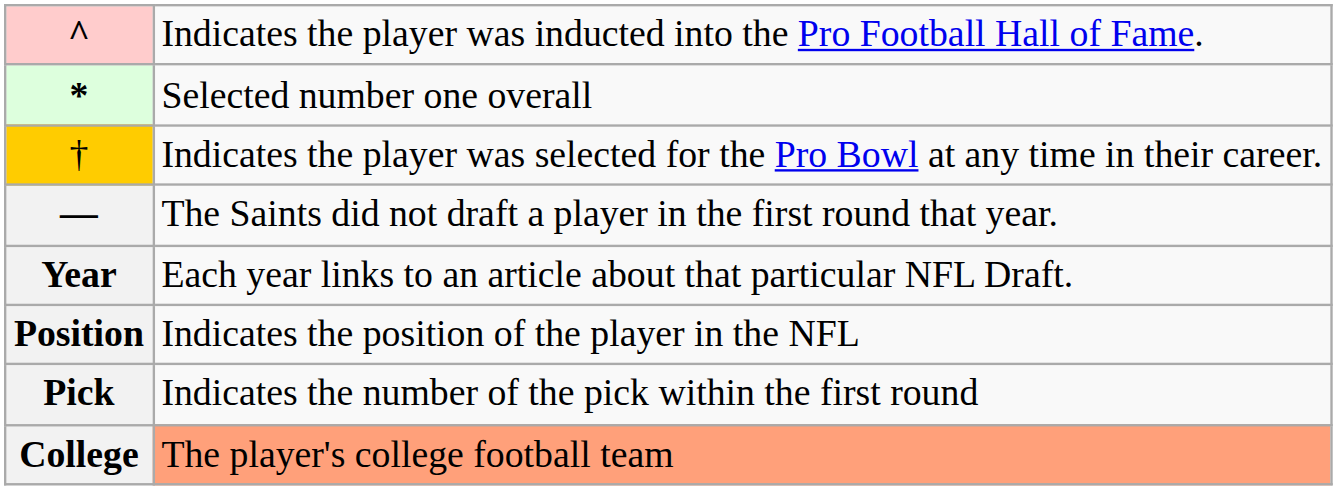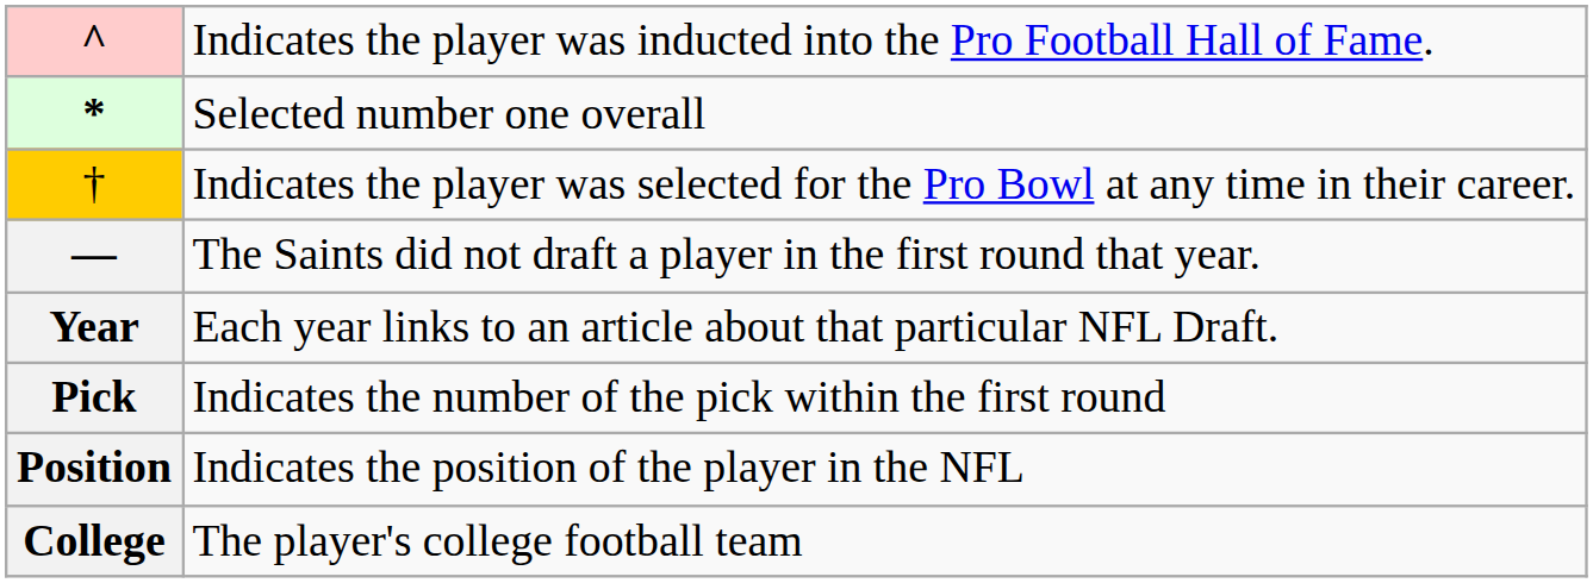rows swapped: Pick <-> Position
College | column 2: lightsalmon background -> no background
